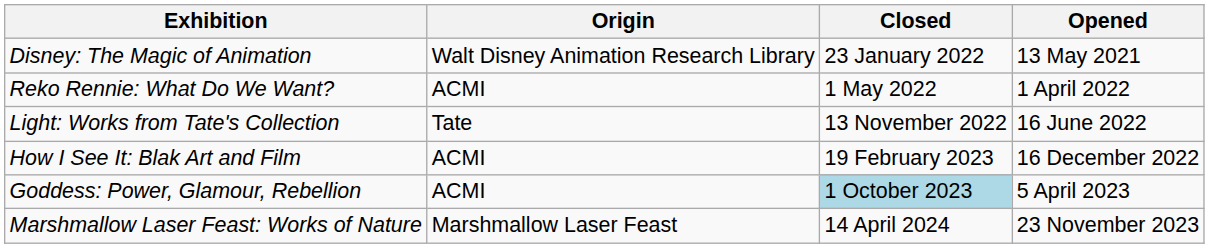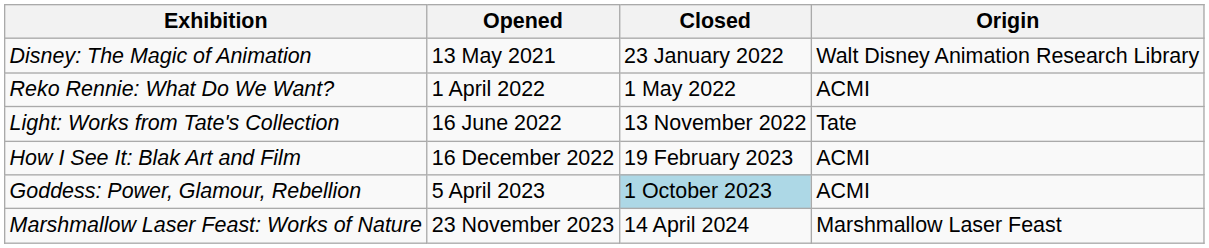columns swapped: Opened <-> Origin
